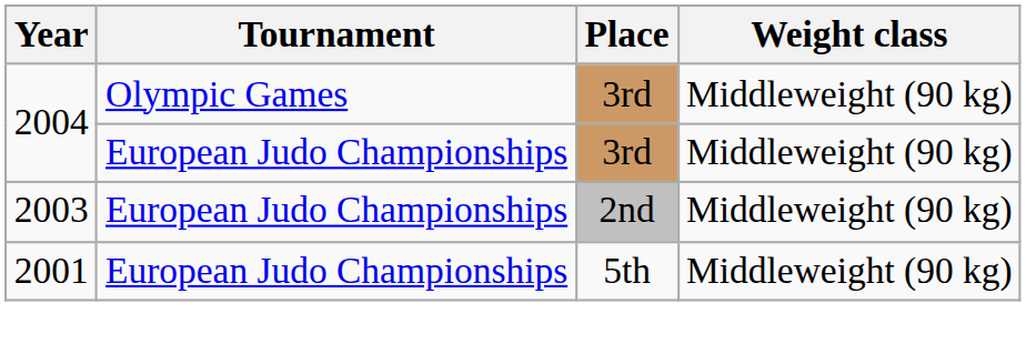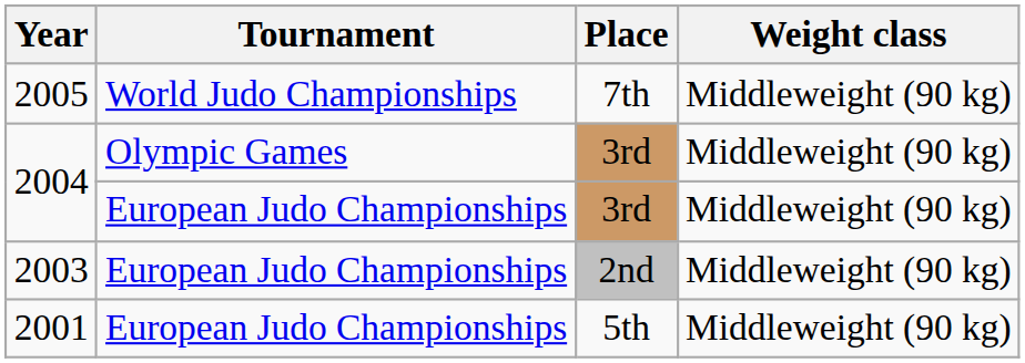+ row: 2005 | World Judo Championships | 7th | Middleweight (90 kg)
